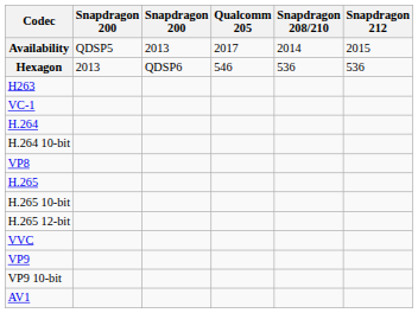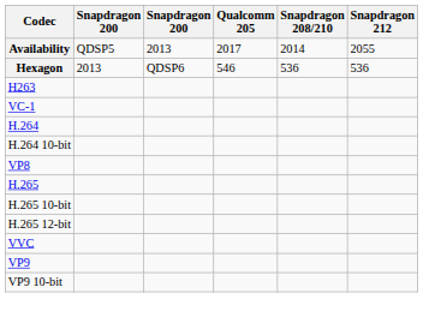Availability | Snapdragon 212: 2015 -> 2055
- row: AV1
